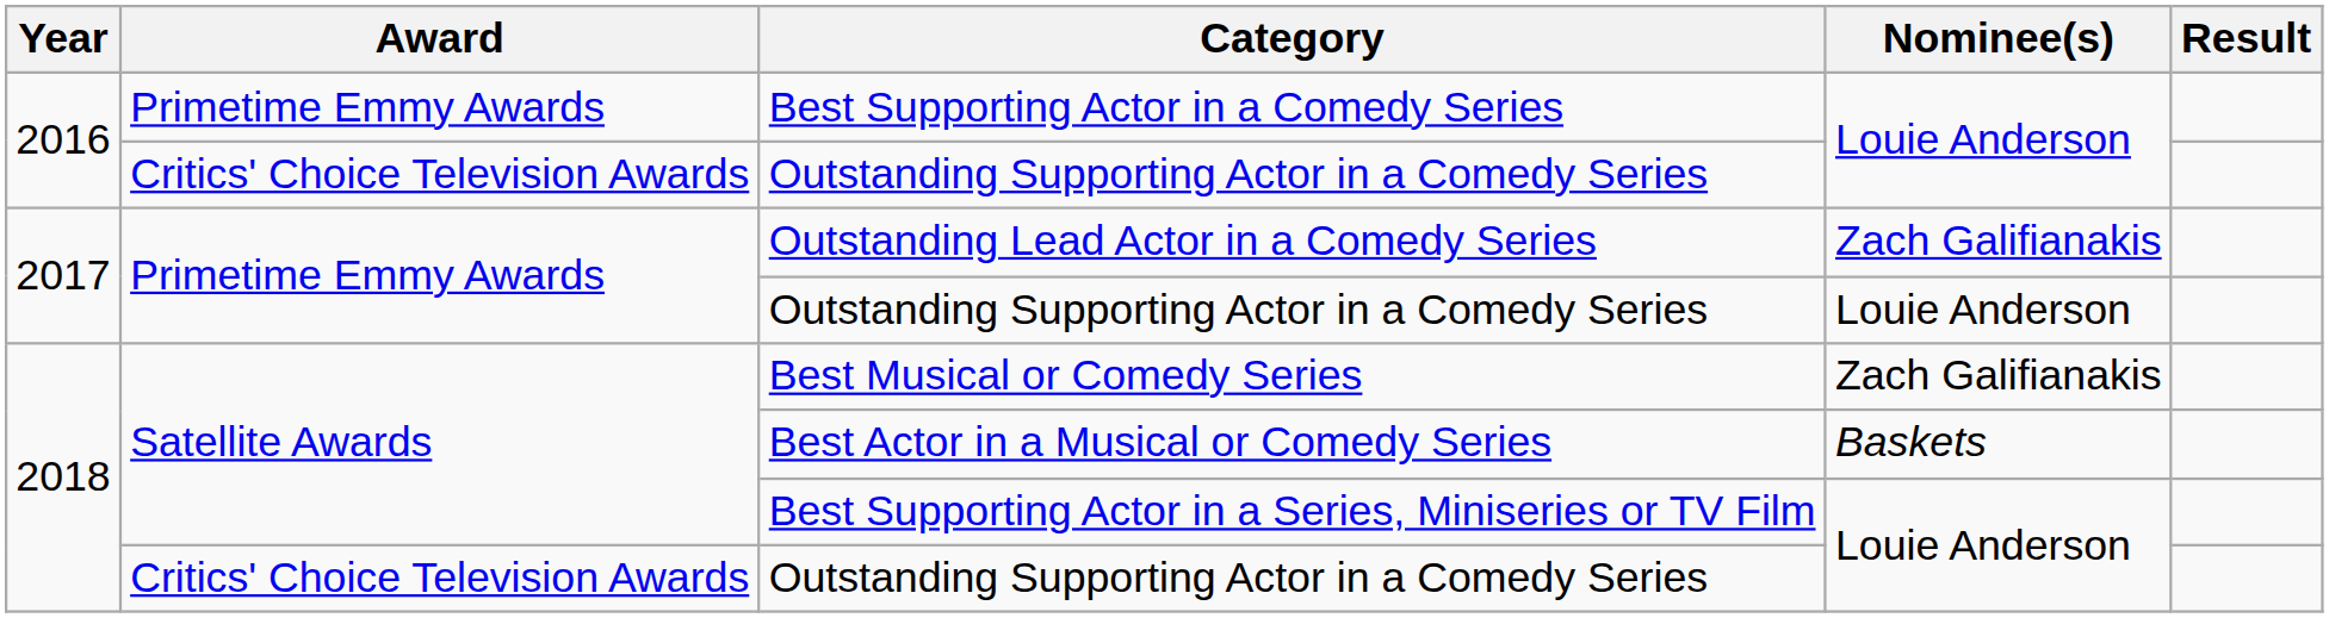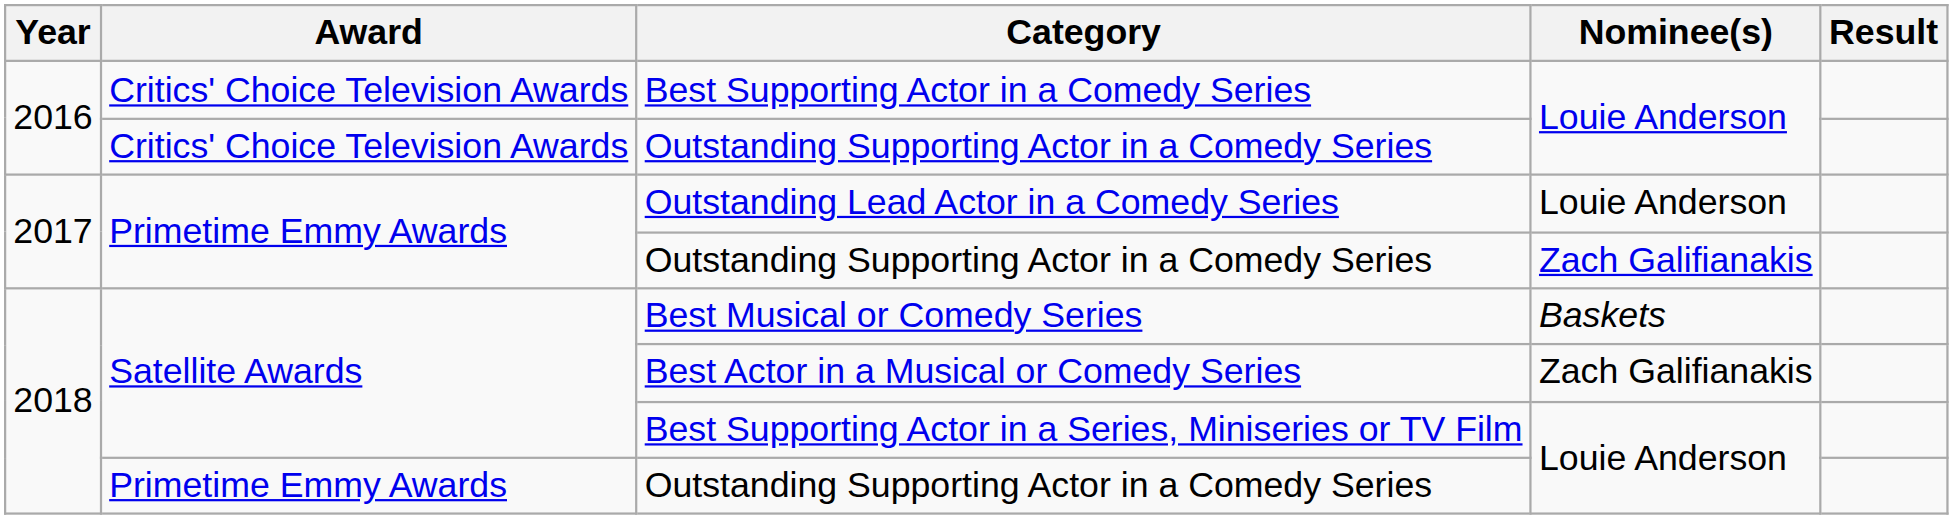Best Supporting Actor in a Comedy Series | Award: Primetime Emmy Awards -> Critics' Choice Television Awards
Outstanding Lead Actor in a Comedy Series | Nominee(s): Zach Galifianakis -> Louie Anderson
2017 / Outstanding Supporting Actor in a Comedy Series | Nominee(s): Louie Anderson -> Zach Galifianakis
Best Musical or Comedy Series | Nominee(s): Zach Galifianakis -> Baskets
Best Actor in a Musical or Comedy Series | Nominee(s): Baskets -> Zach Galifianakis
2018 / Outstanding Supporting Actor in a Comedy Series | Award: Critics' Choice Television Awards -> Primetime Emmy Awards
